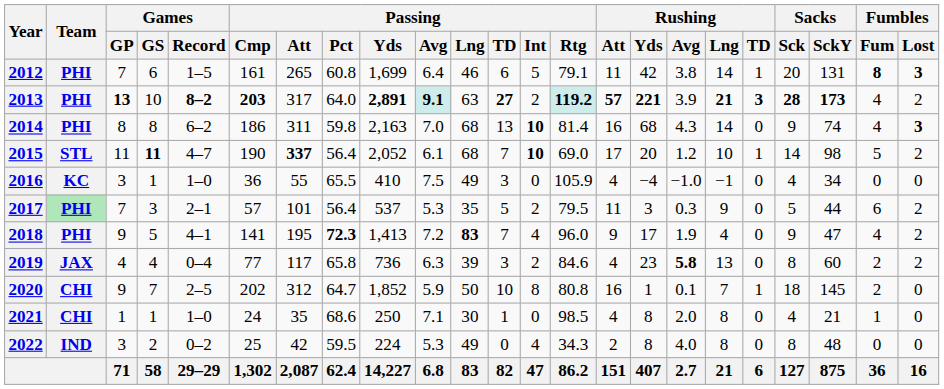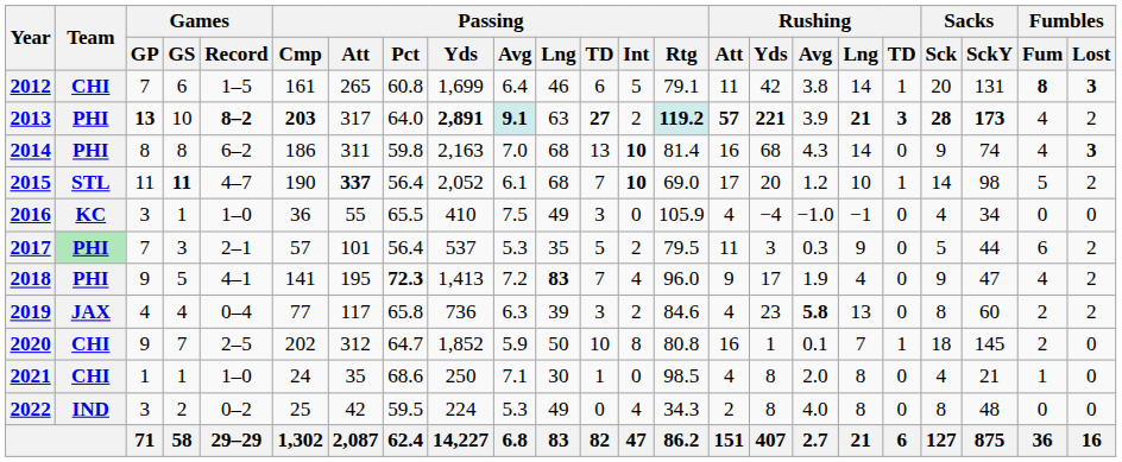2012 | Team: PHI -> CHI
